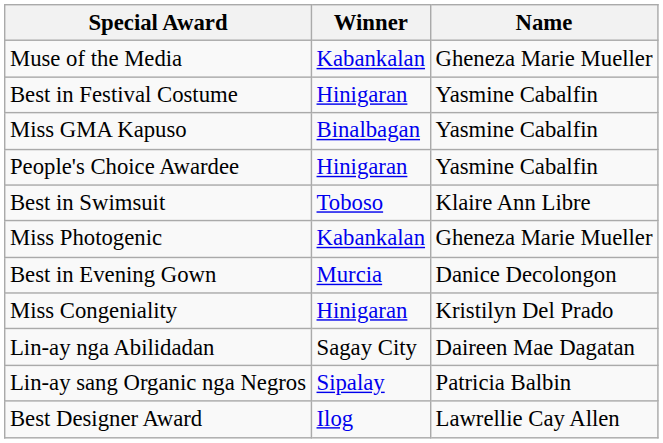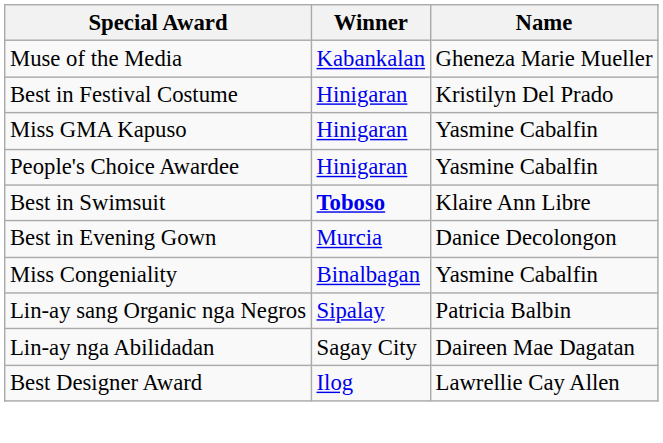Best in Festival Costume | Name: Yasmine Cabalfin -> Kristilyn Del Prado
Miss GMA Kapuso | Winner: Binalbagan -> Hinigaran
Best in Swimsuit | Winner: normal -> bold
- row: Miss Photogenic | Kabankalan | Gheneza Marie Mueller
Miss Congeniality | Winner: Hinigaran -> Binalbagan
Miss Congeniality | Name: Kristilyn Del Prado -> Yasmine Cabalfin
rows swapped: Lin-ay nga Abilidadan <-> Lin-ay sang Organic nga Negros
